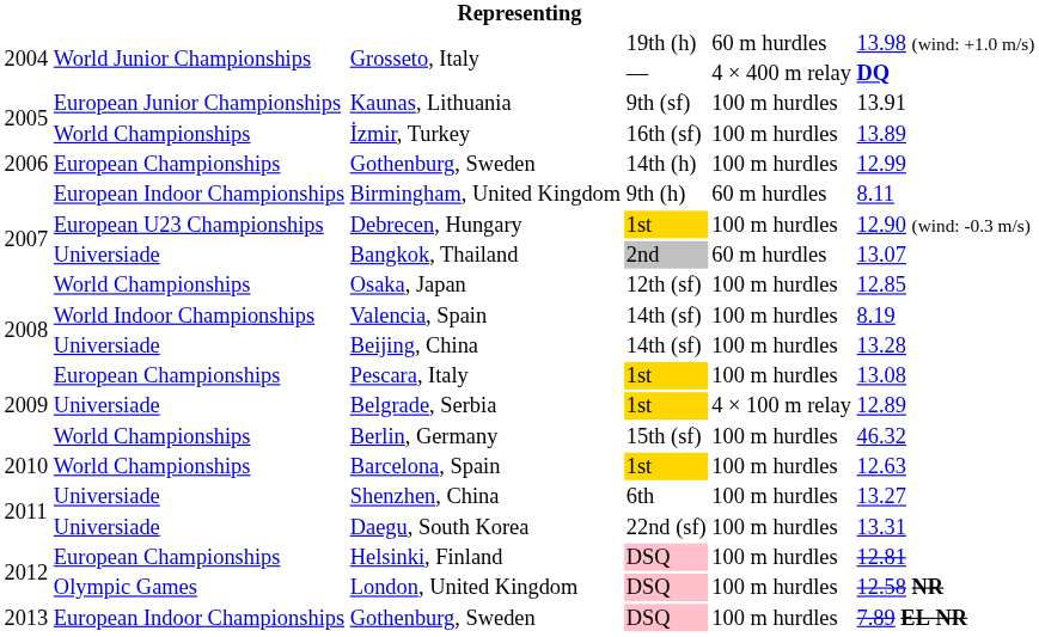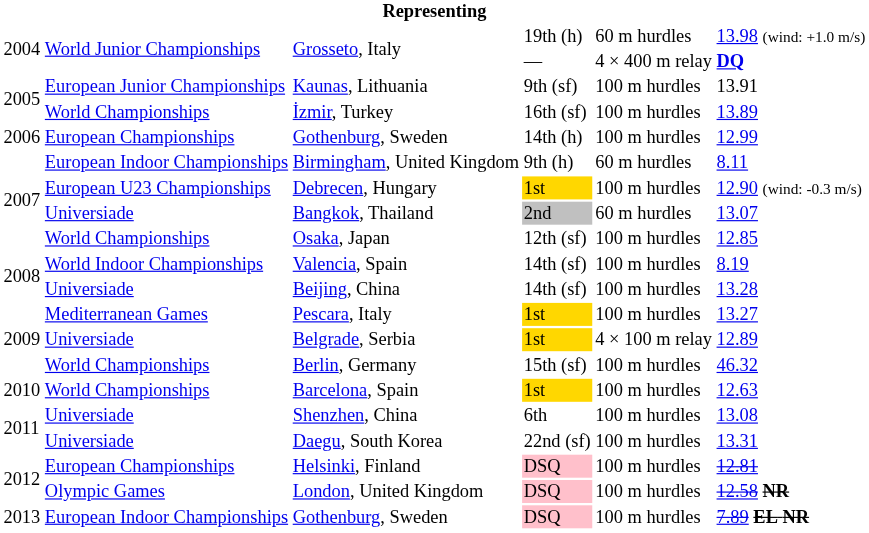Pescara, Italy | column 2: European Championships -> Mediterranean Games
Pescara, Italy | column 6: 13.08 -> 13.27
Shenzhen, China | column 6: 13.27 -> 13.08
